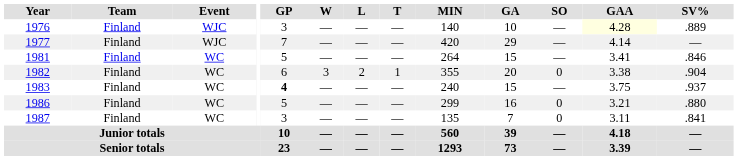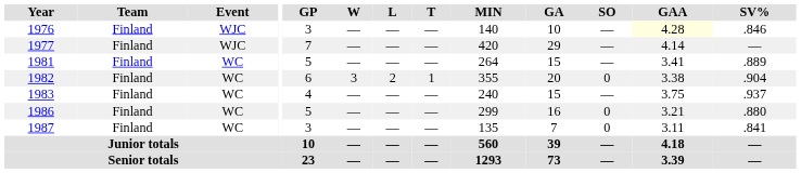1976 | SV%: .889 -> .846
1981 | SV%: .846 -> .889
1983 | GP: bold -> normal
